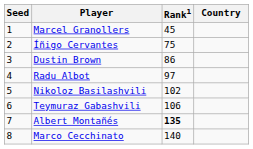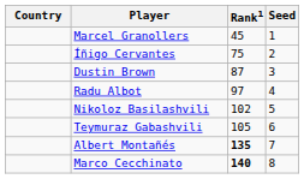columns swapped: Country <-> Seed
Dustin Brown | Rank1: 86 -> 87
Teymuraz Gabashvili | Rank1: 106 -> 105
Marco Cecchinato | Rank1: normal -> bold
